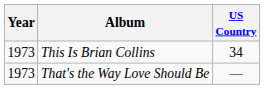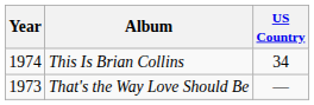This Is Brian Collins | Year: 1973 -> 1974
